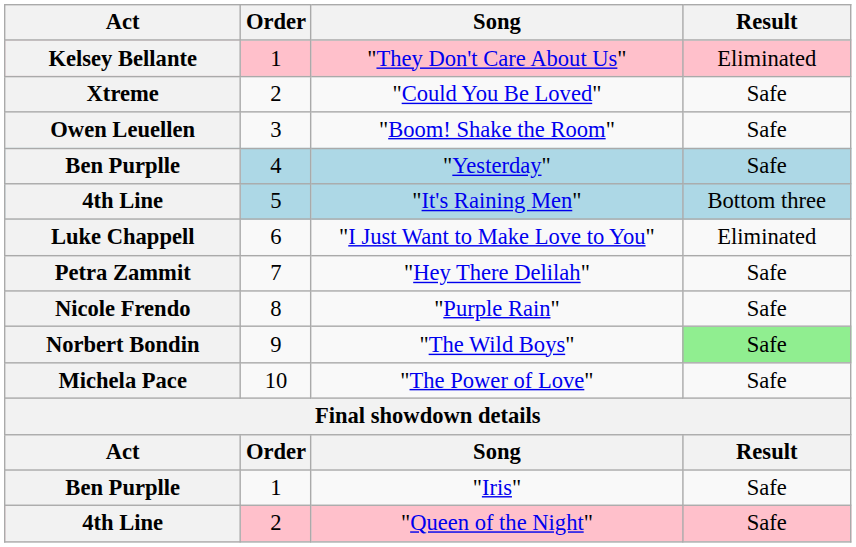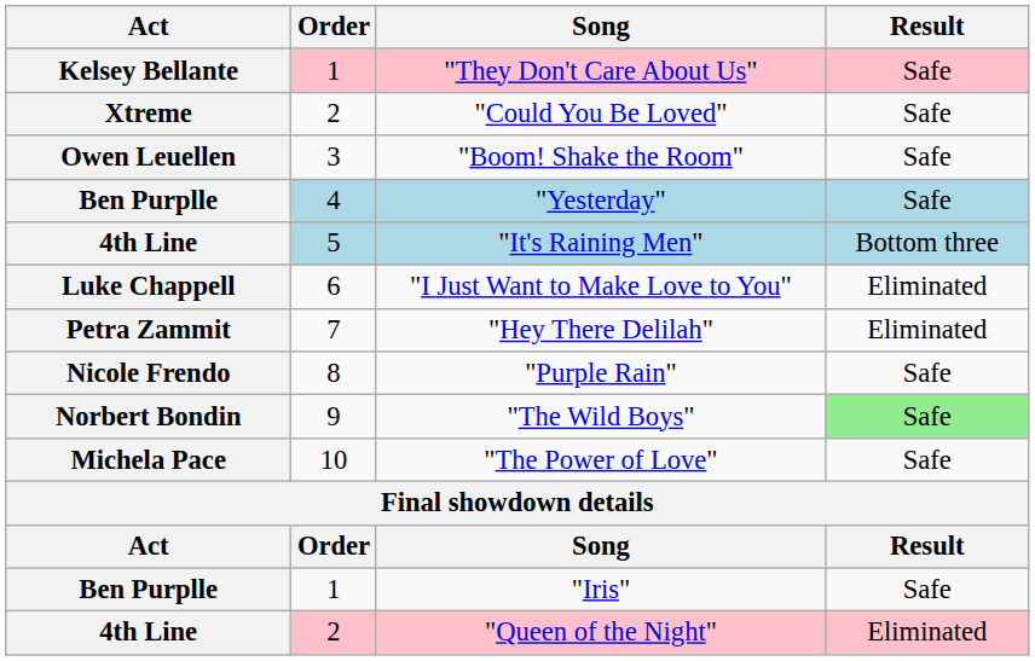"They Don't Care About Us" | Result: Eliminated -> Safe
"Hey There Delilah" | Result: Safe -> Eliminated
"Queen of the Night" | Result: Safe -> Eliminated
